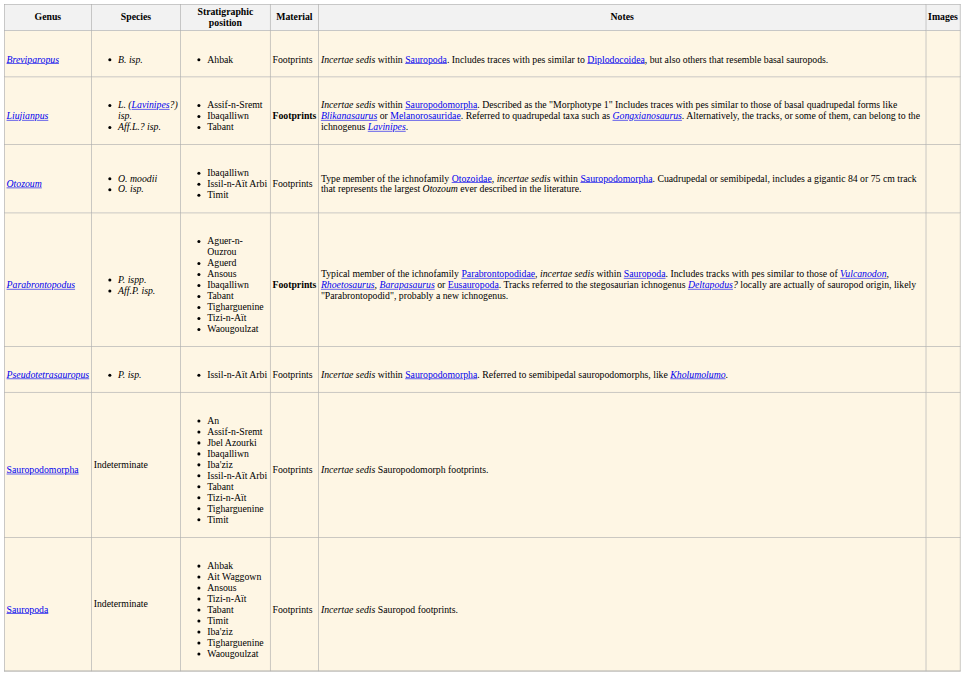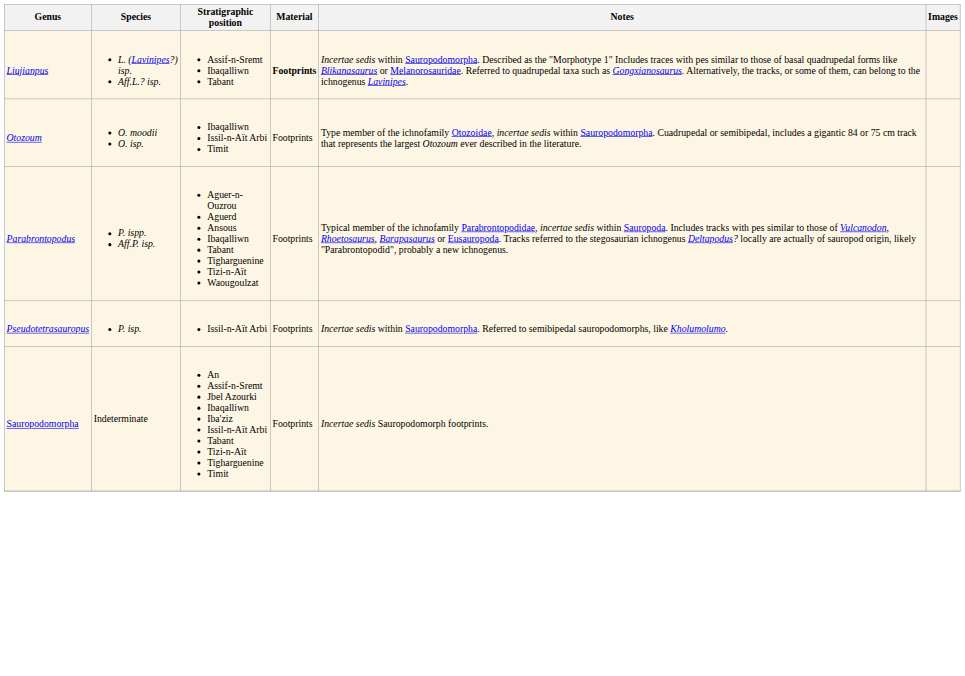- row: Breviparopus | B. isp. | Ahbak | Footprints | Incertae sedis within Sauropoda. Includes traces with pes similar to Diplodocoidea, but also others that resemble basal sauropods.
Parabrontopodus | Material: bold -> normal
- row: Sauropoda | Indeterminate | Ahbak Ait Waggown Ansous Tizi-n-Aït Tabant Timit Iba'ziz Tigharguenine Waougoulzat | Footprints | Incertae sedis Sauropod footprints.
